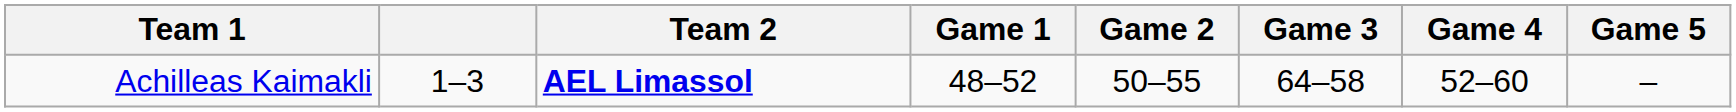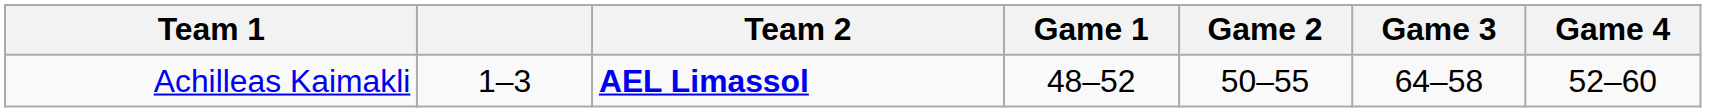- column: Game 5 | –
